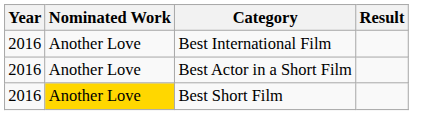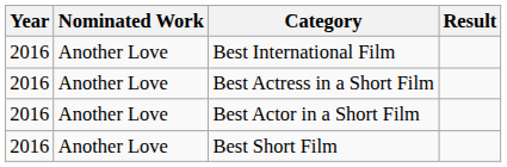+ row: 2016 | Another Love | Best Actress in a Short Film
Best Short Film | Nominated Work: gold background -> no background
